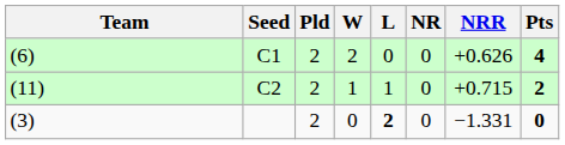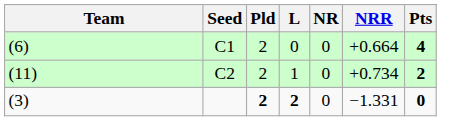- column: W | 2 | 1 | 0
(6) | NRR: +0.626 -> +0.664
(11) | NRR: +0.715 -> +0.734
(3) | Pld: normal -> bold
